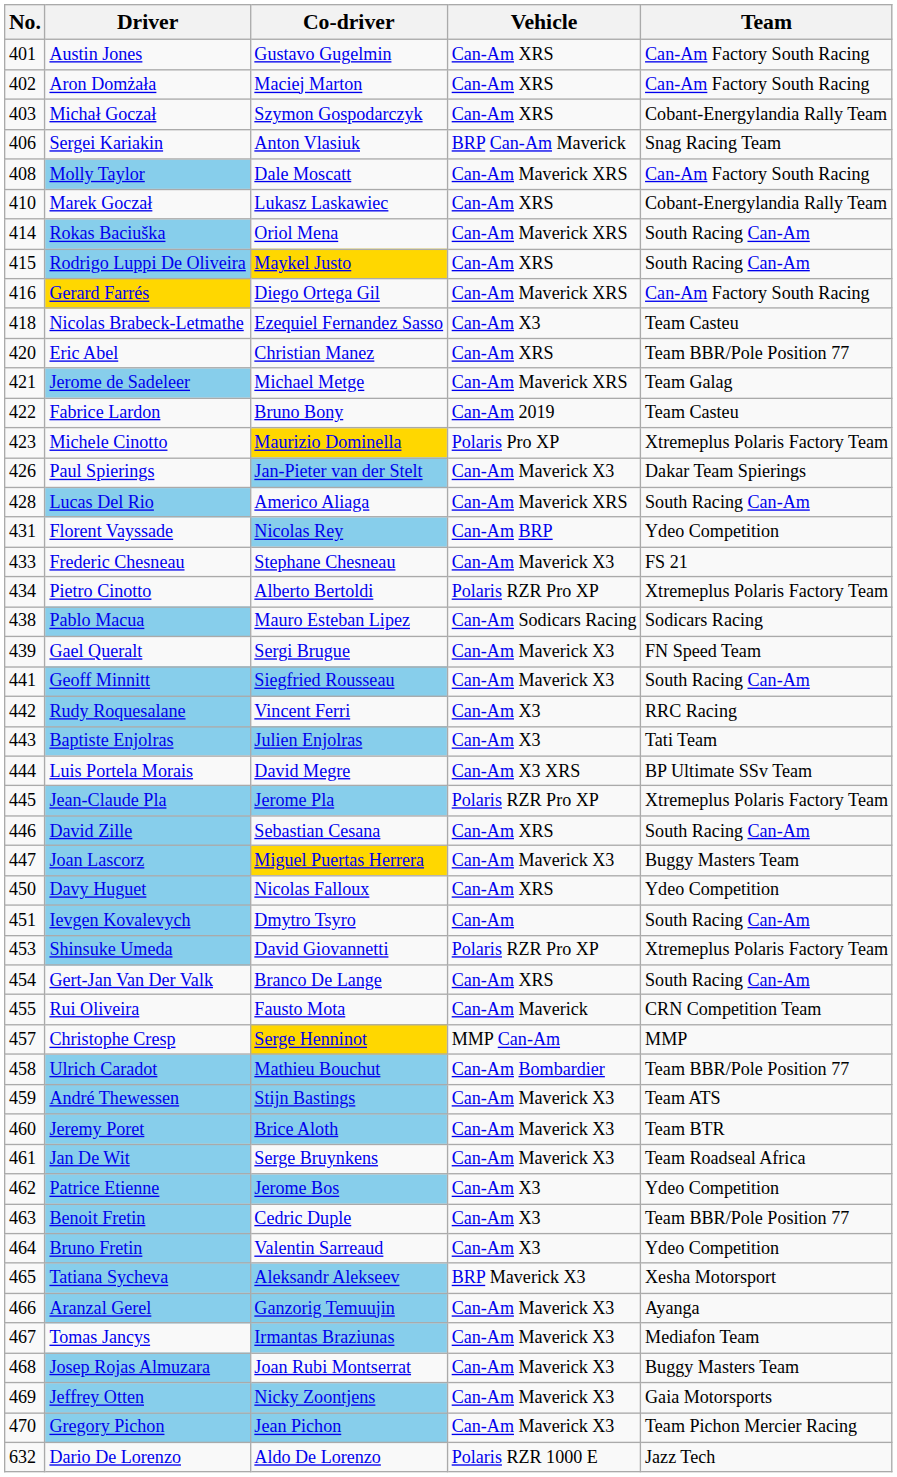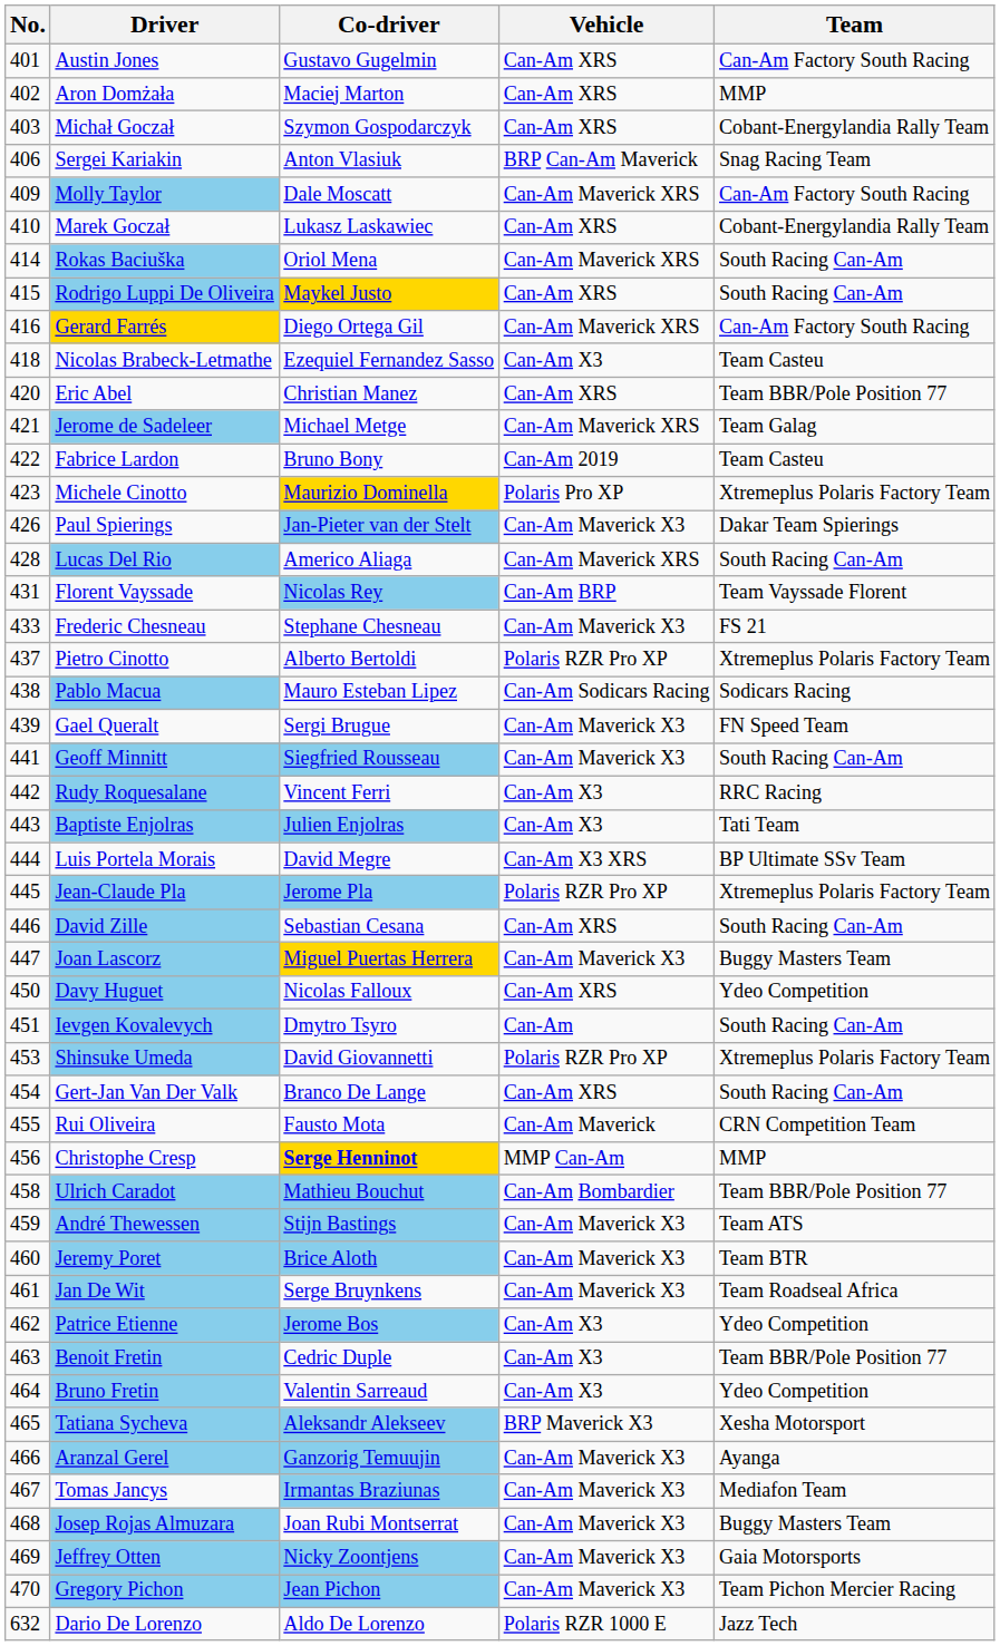Aron Domżała | Team: Can-Am Factory South Racing -> MMP
Molly Taylor | No.: 408 -> 409
Florent Vayssade | Team: Ydeo Competition -> Team Vayssade Florent
Pietro Cinotto | No.: 434 -> 437
Christophe Cresp | No.: 457 -> 456
Christophe Cresp | Co-driver: normal -> bold
